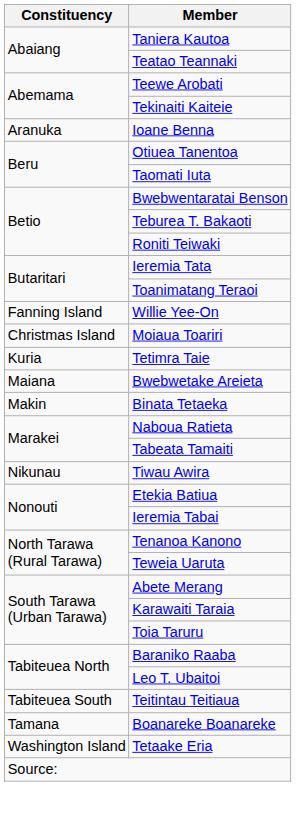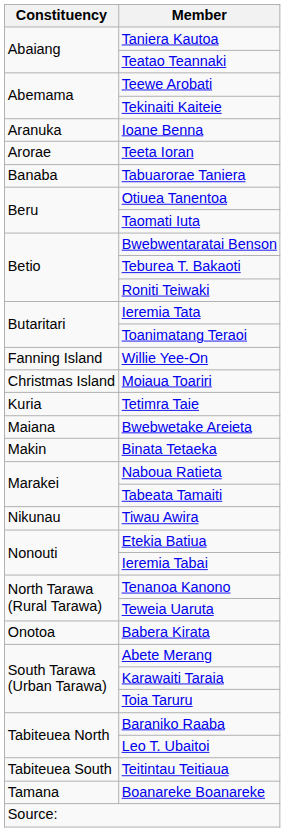+ row: Arorae | Teeta Ioran
+ row: Banaba | Tabuarorae Taniera
+ row: Onotoa | Babera Kirata
- row: Washington Island | Tetaake Eria
